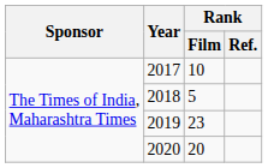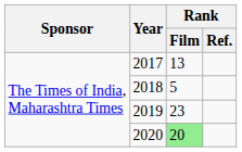2017 | Rank / Film: 10 -> 13
2020 | Rank / Film: no background -> lightgreen background
